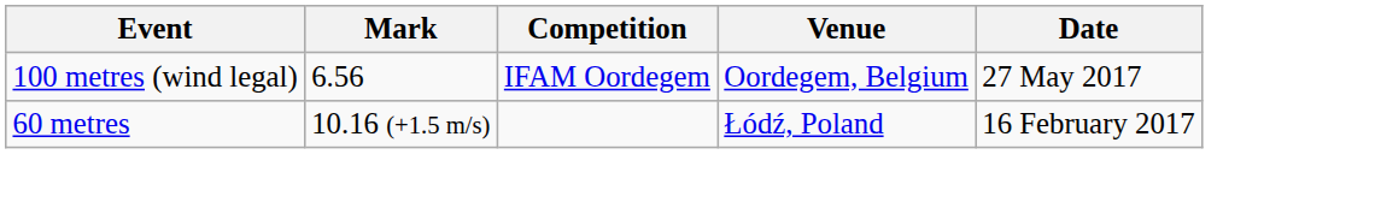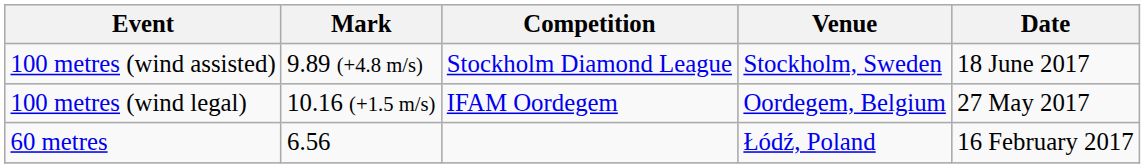+ row: 100 metres (wind assisted) | 9.89 (+4.8 m/s) | Stockholm Diamond League | Stockholm, Sweden | 18 June 2017
100 metres (wind legal) | Mark: 6.56 -> 10.16 (+1.5 m/s)
60 metres | Mark: 10.16 (+1.5 m/s) -> 6.56
